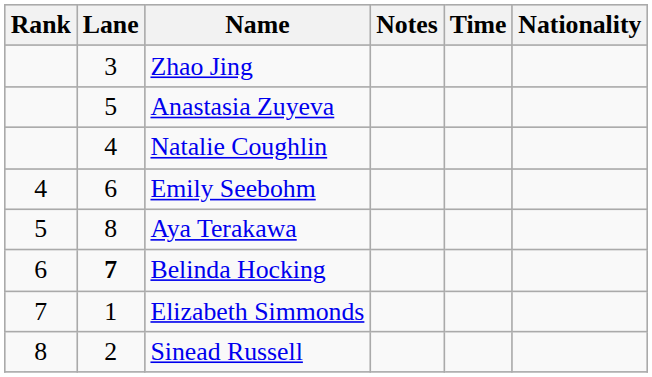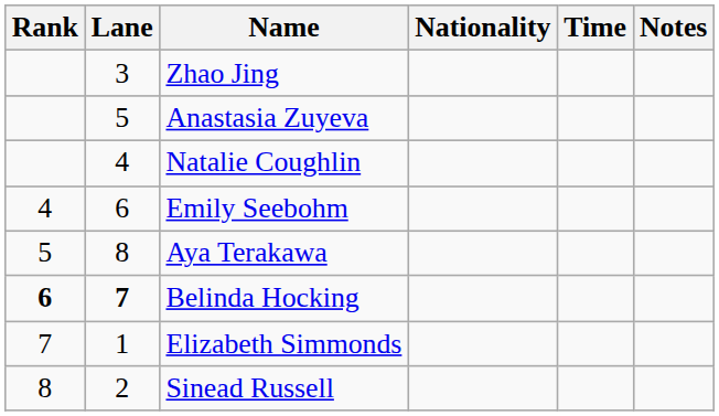columns swapped: Nationality <-> Notes
Belinda Hocking | Rank: normal -> bold
